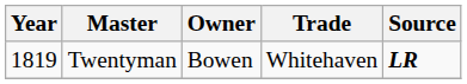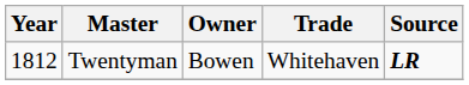Twentyman | Year: 1819 -> 1812
